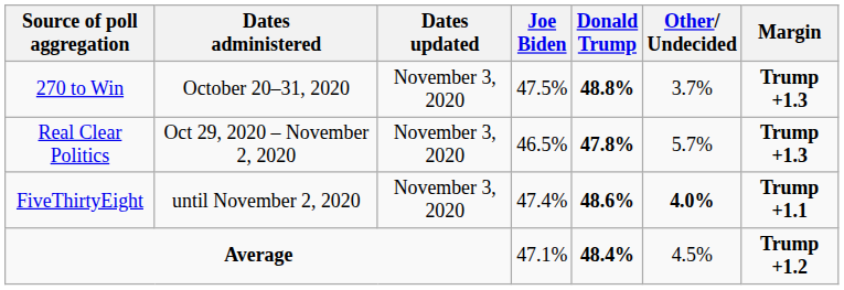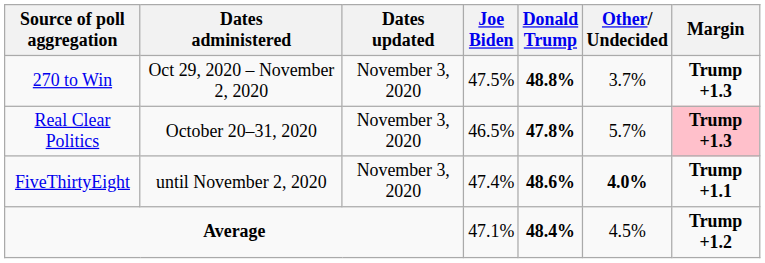270 to Win | Dates administered: October 20–31, 2020 -> Oct 29, 2020 – November 2, 2020
Real Clear Politics | Dates administered: Oct 29, 2020 – November 2, 2020 -> October 20–31, 2020
Real Clear Politics | Margin: no background -> pink background
